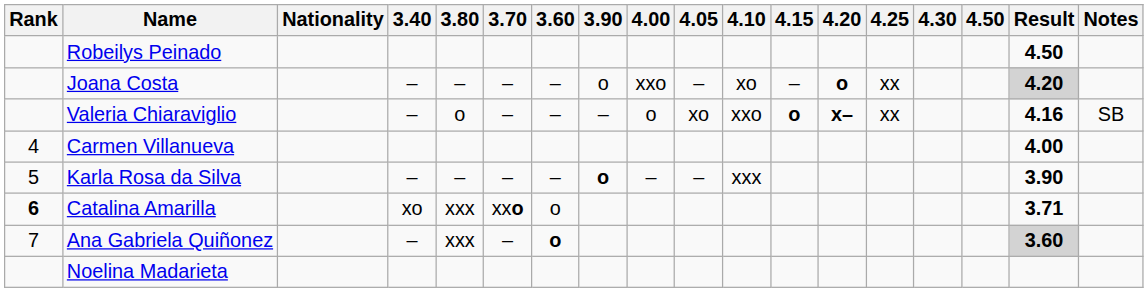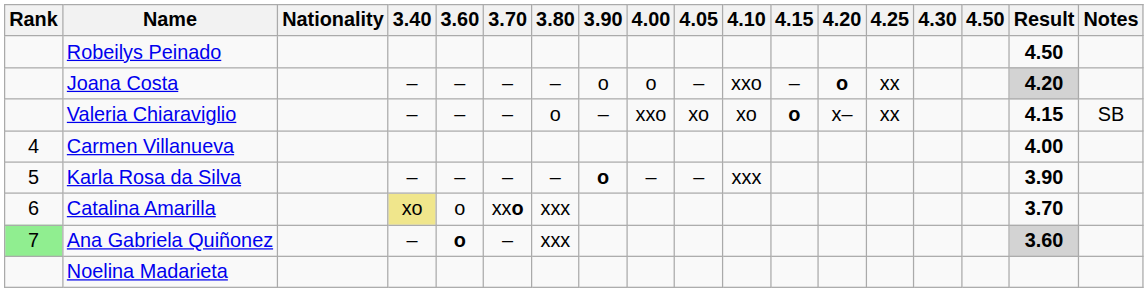columns swapped: 3.60 <-> 3.80
Joana Costa | 4.00: xxo -> o
Joana Costa | 4.10: xo -> xxo
Valeria Chiaraviglio | 4.00: o -> xxo
Valeria Chiaraviglio | 4.10: xxo -> xo
Valeria Chiaraviglio | 4.20: bold -> normal
Valeria Chiaraviglio | Result: 4.16 -> 4.15
Catalina Amarilla | Rank: bold -> normal
Catalina Amarilla | 3.40: no background -> khaki background
Catalina Amarilla | Result: 3.71 -> 3.70
Ana Gabriela Quiñonez | Rank: no background -> lightgreen background
